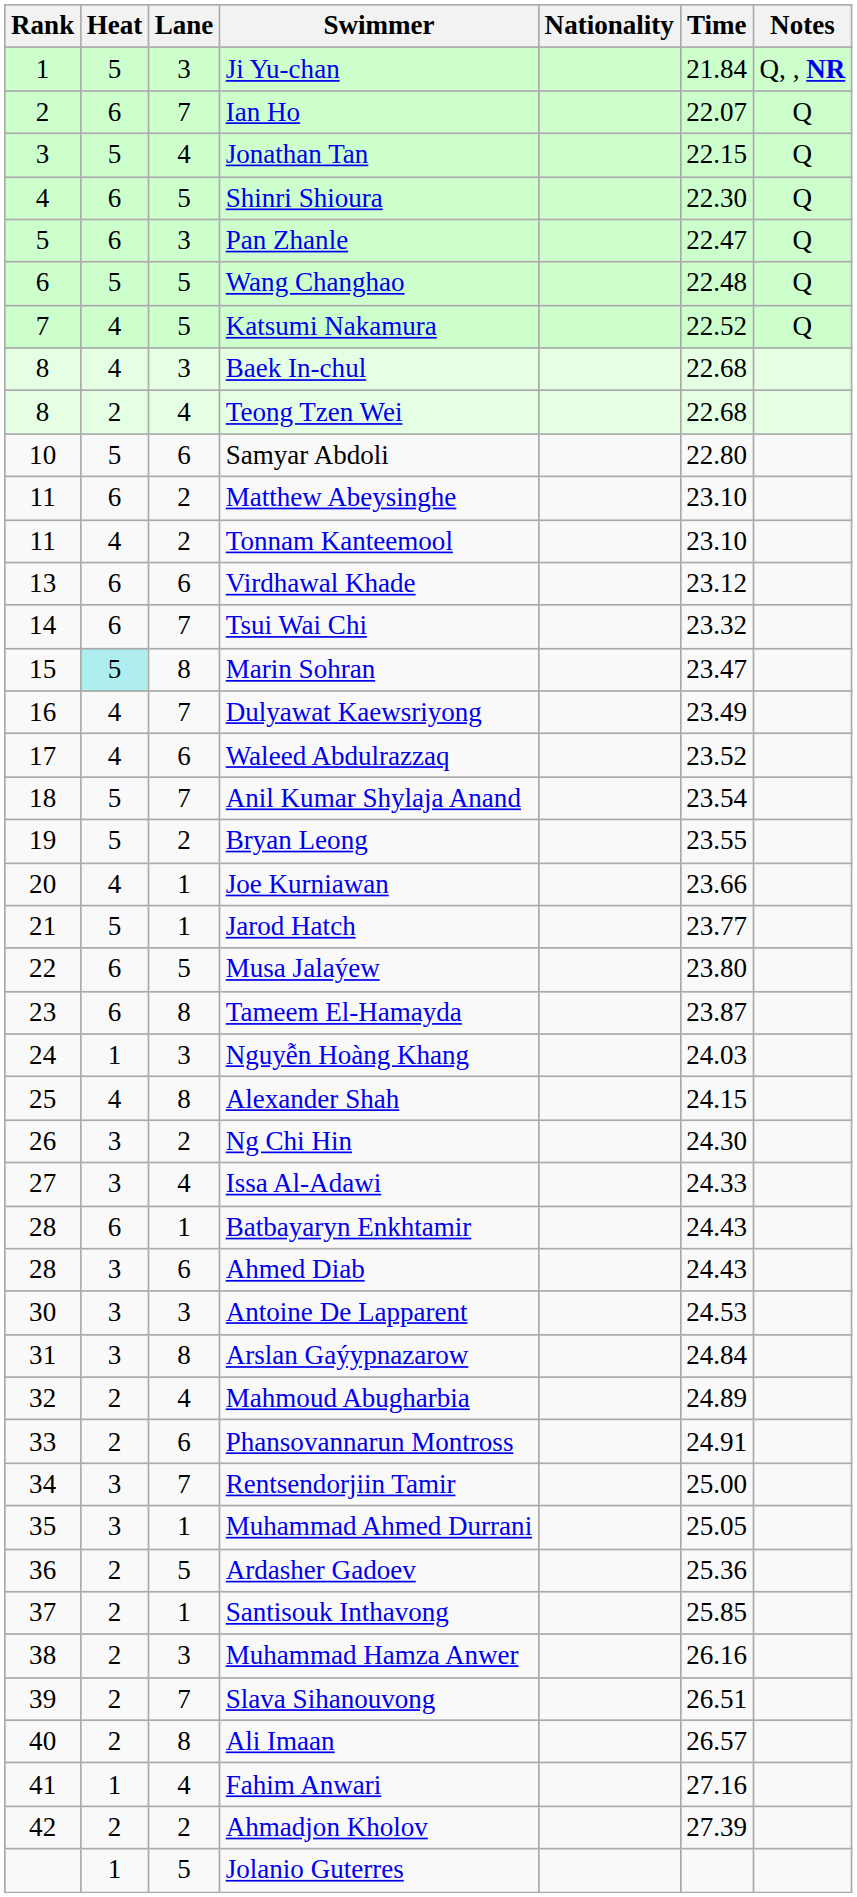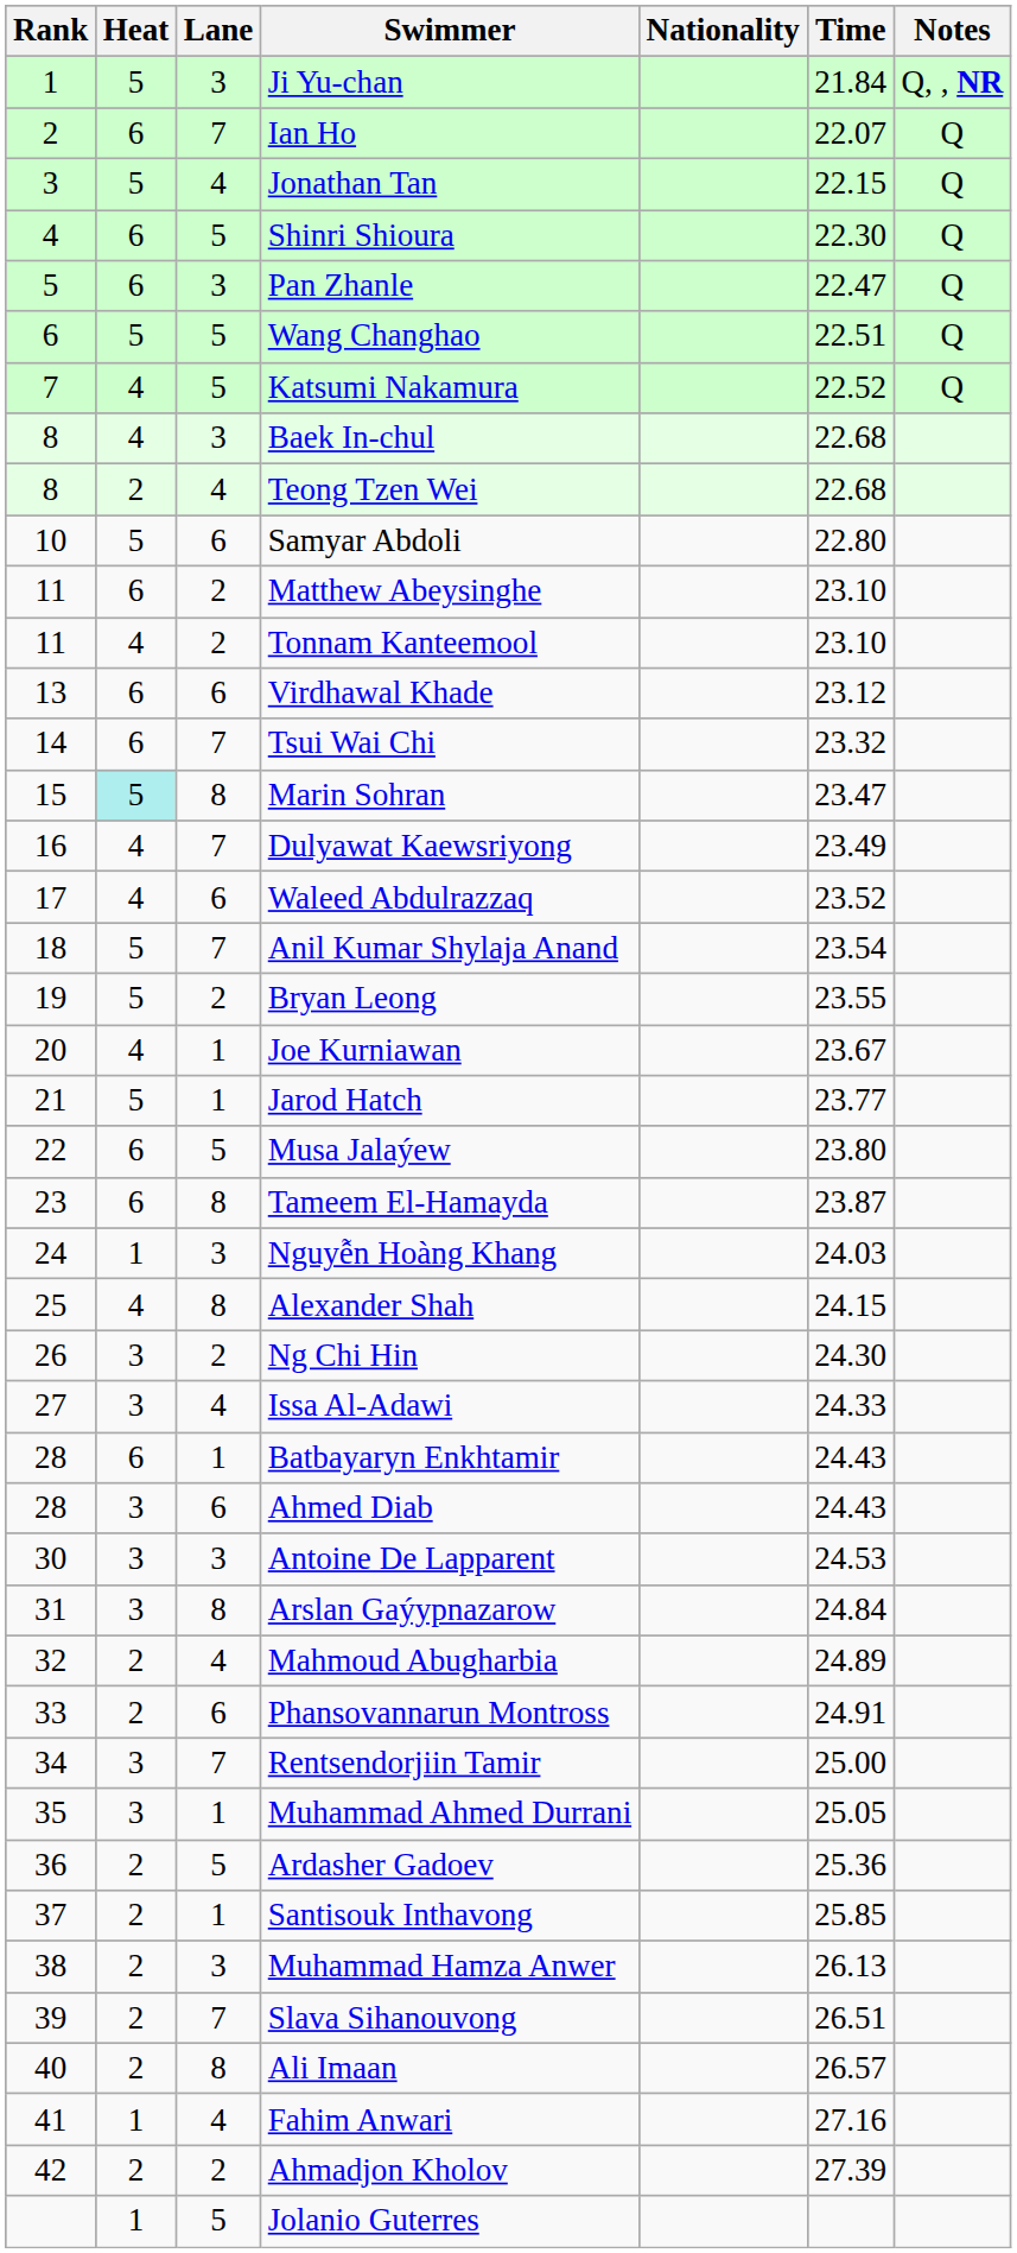Wang Changhao | Time: 22.48 -> 22.51
Joe Kurniawan | Time: 23.66 -> 23.67
Muhammad Hamza Anwer | Time: 26.16 -> 26.13
